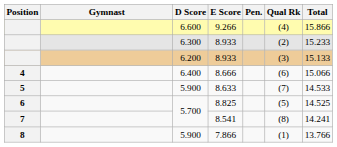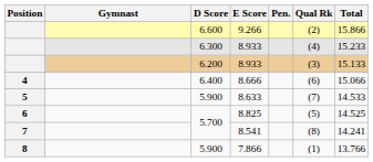9.266 | Qual Rk: (4) -> (2)
6.300 / 8.933 | Qual Rk: (2) -> (4)
